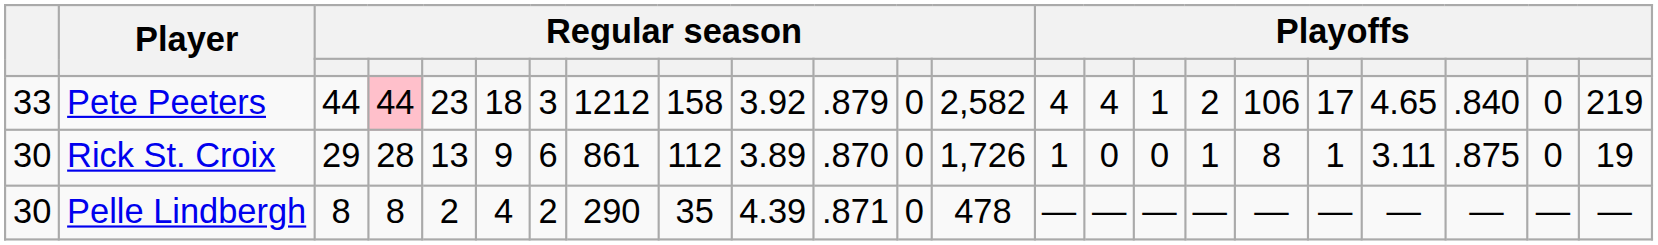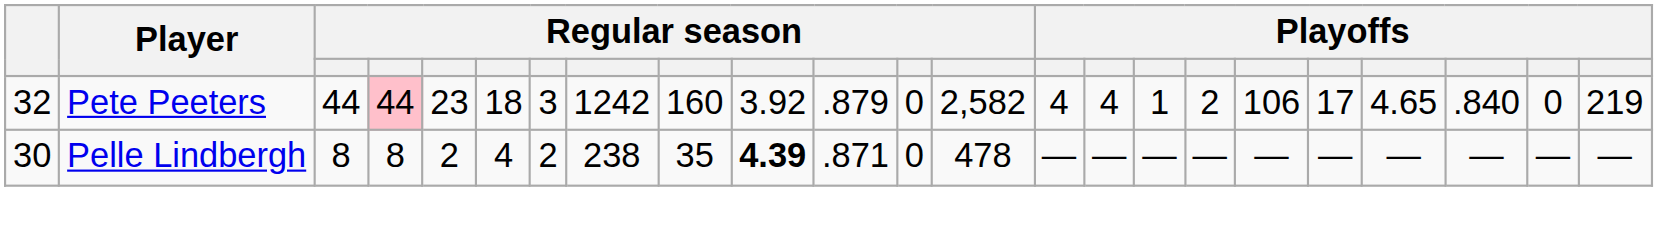Pete Peeters | column 1: 33 -> 32
Pete Peeters | column 8: 1212 -> 1242
Pete Peeters | column 9: 158 -> 160
- row: 30 | Rick St. Croix | 29 | 28 | 13 | 9 | 6 | 861 | 112 | 3.89 | .870 | 0 | 1,726 | 1 | 0 | 0 | 1 | 8 | 1 | 3.11 | .875 | 0 | 19
Pelle Lindbergh | column 8: 290 -> 238
Pelle Lindbergh | column 10: normal -> bold
